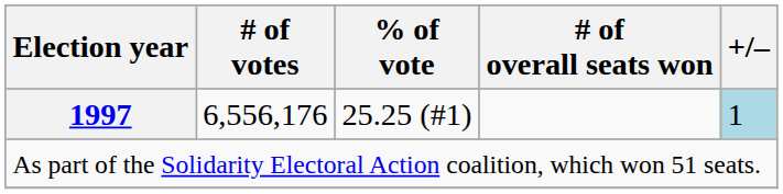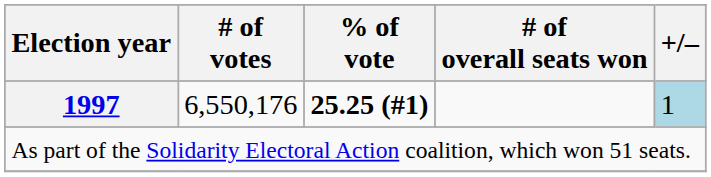1997 | # of votes: 6,556,176 -> 6,550,176
1997 | % of vote: normal -> bold
